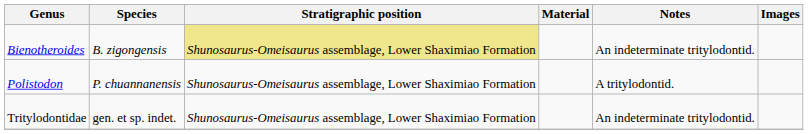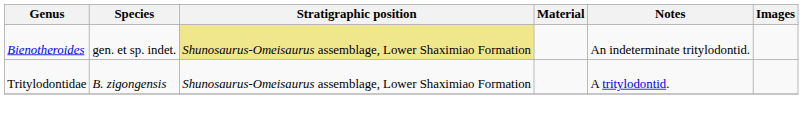Bienotheroides | Species: B. zigongensis -> gen. et sp. indet.
- row: Polistodon | P. chuannanensis | Shunosaurus-Omeisaurus assemblage, Lower Shaximiao Formation | A tritylodontid.
Tritylodontidae | Species: gen. et sp. indet. -> B. zigongensis
Tritylodontidae | Notes: An indeterminate tritylodontid. -> A tritylodontid.
